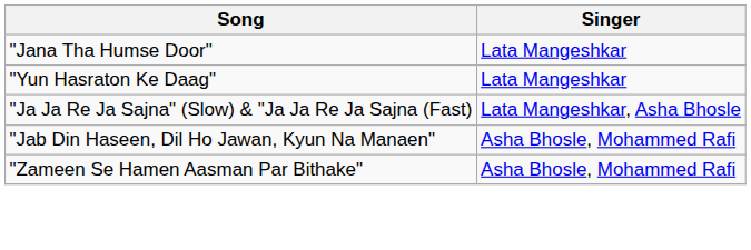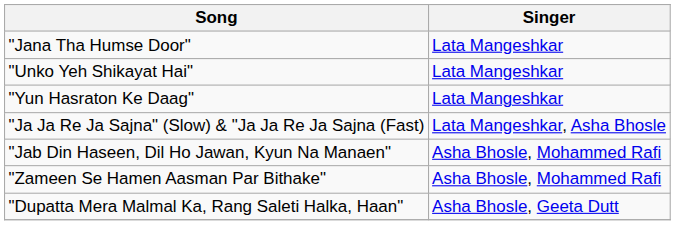+ row: "Unko Yeh Shikayat Hai" | Lata Mangeshkar
+ row: "Dupatta Mera Malmal Ka, Rang Saleti Halka, Haan" | Asha Bhosle, Geeta Dutt
